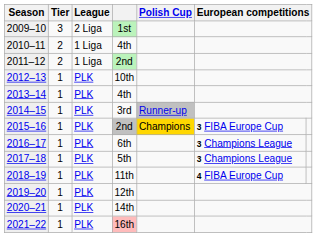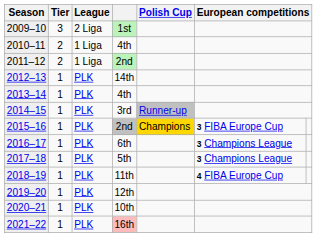2012–13 | column 4: 10th -> 14th
2020–21 | column 4: 14th -> 10th
